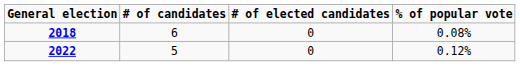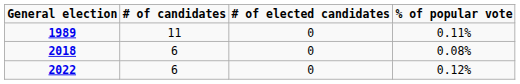+ row: 1989 | 11 | 0 | 0.11%
2022 | # of candidates: 5 -> 6
